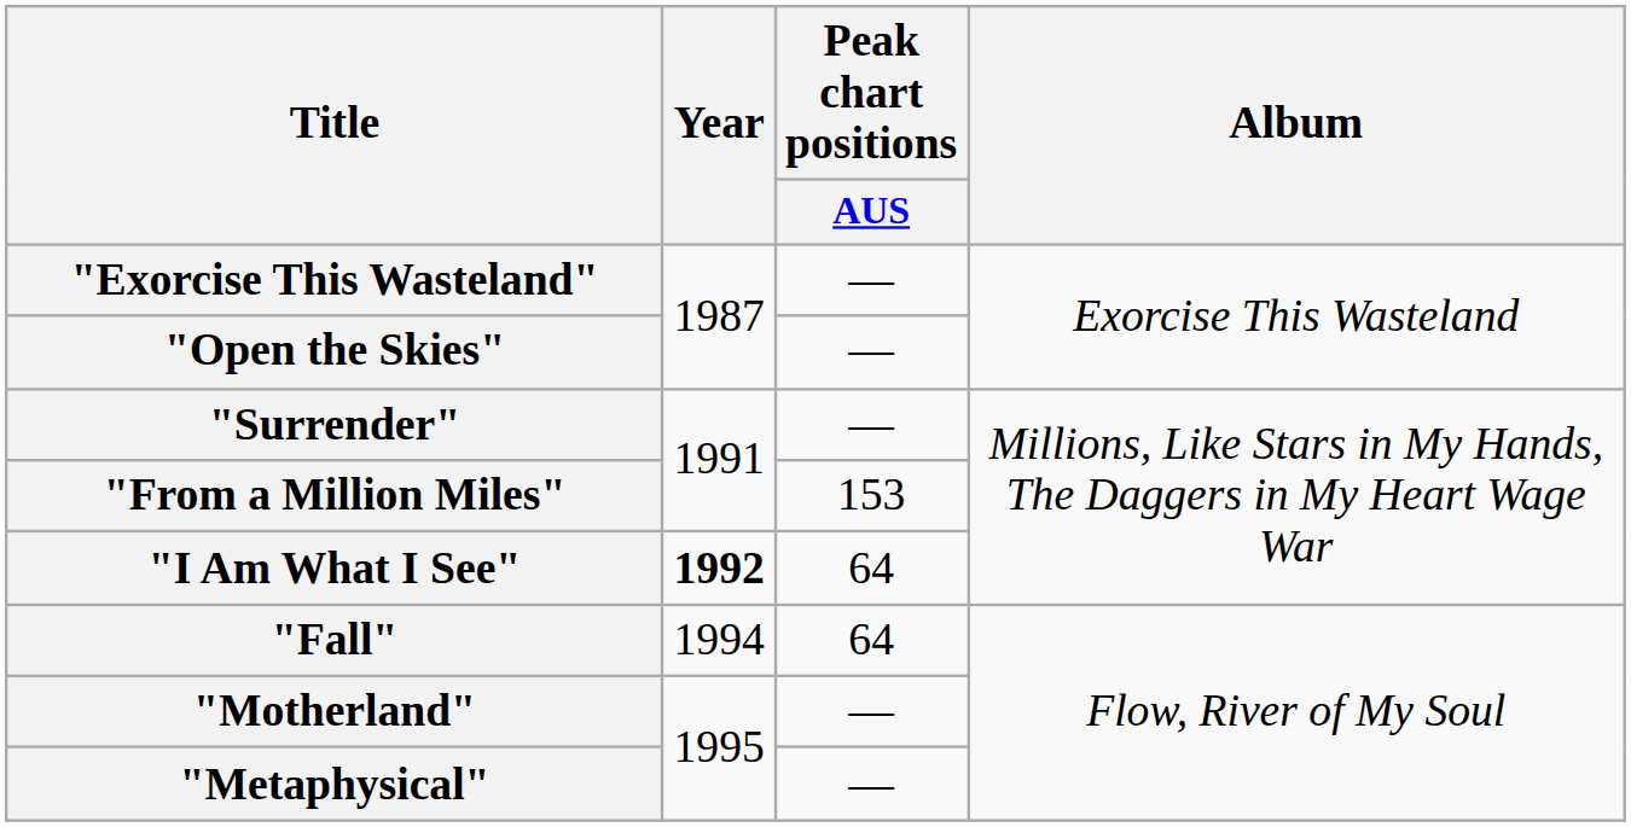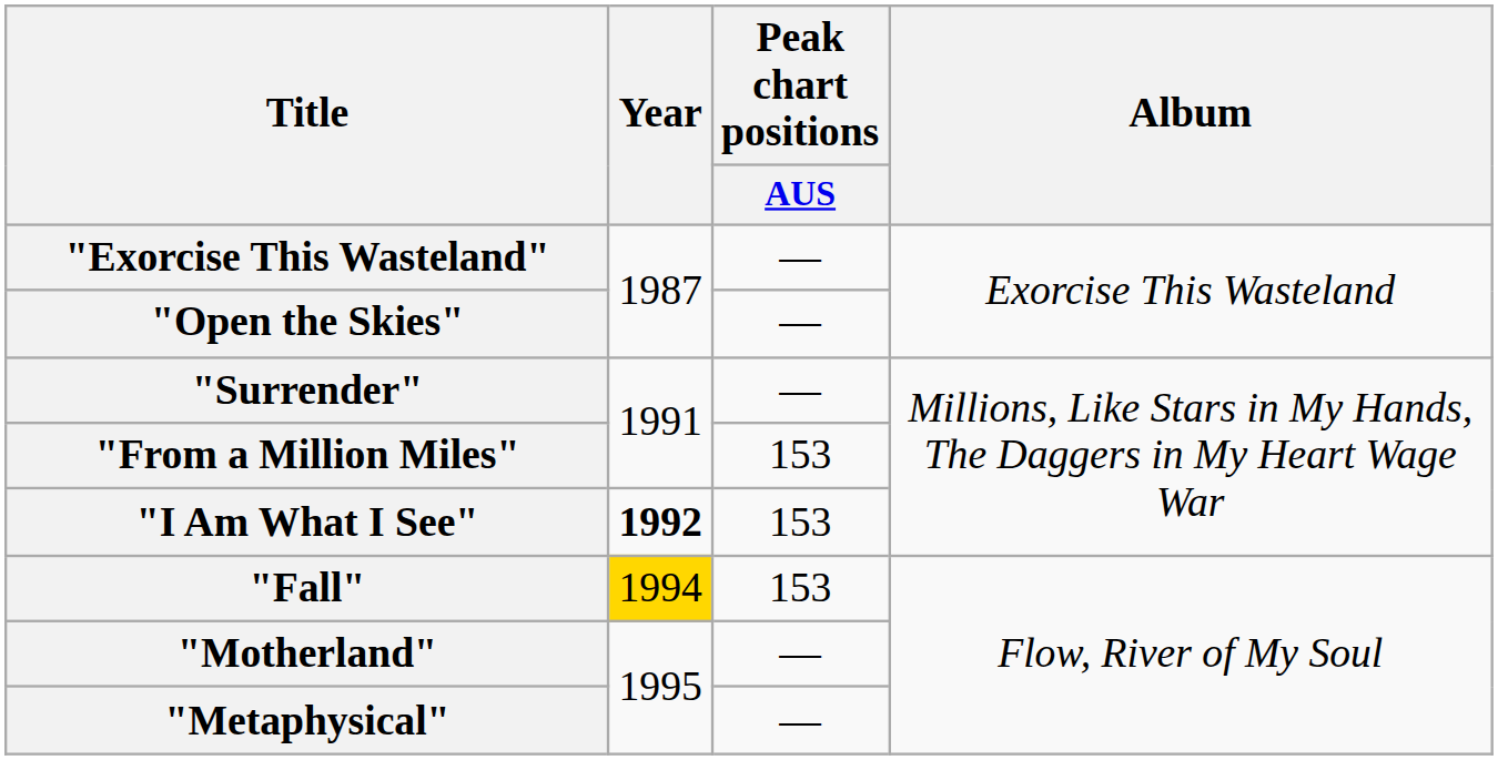"I Am What I See" | Peak chart positions / AUS: 64 -> 153
"Fall" | Year: no background -> gold background
"Fall" | Peak chart positions / AUS: 64 -> 153
